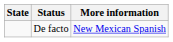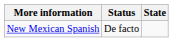columns swapped: State <-> More information
